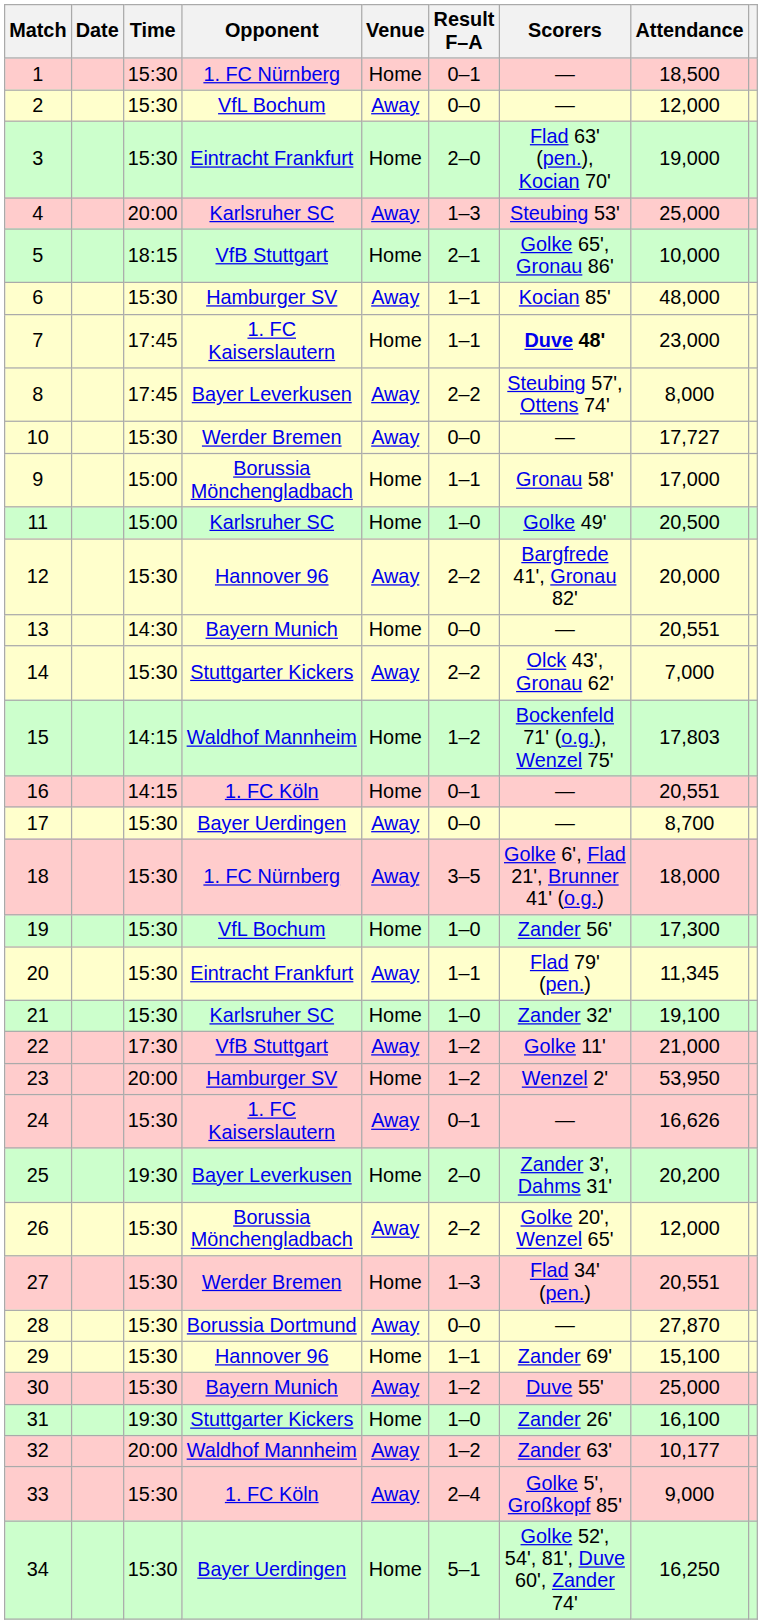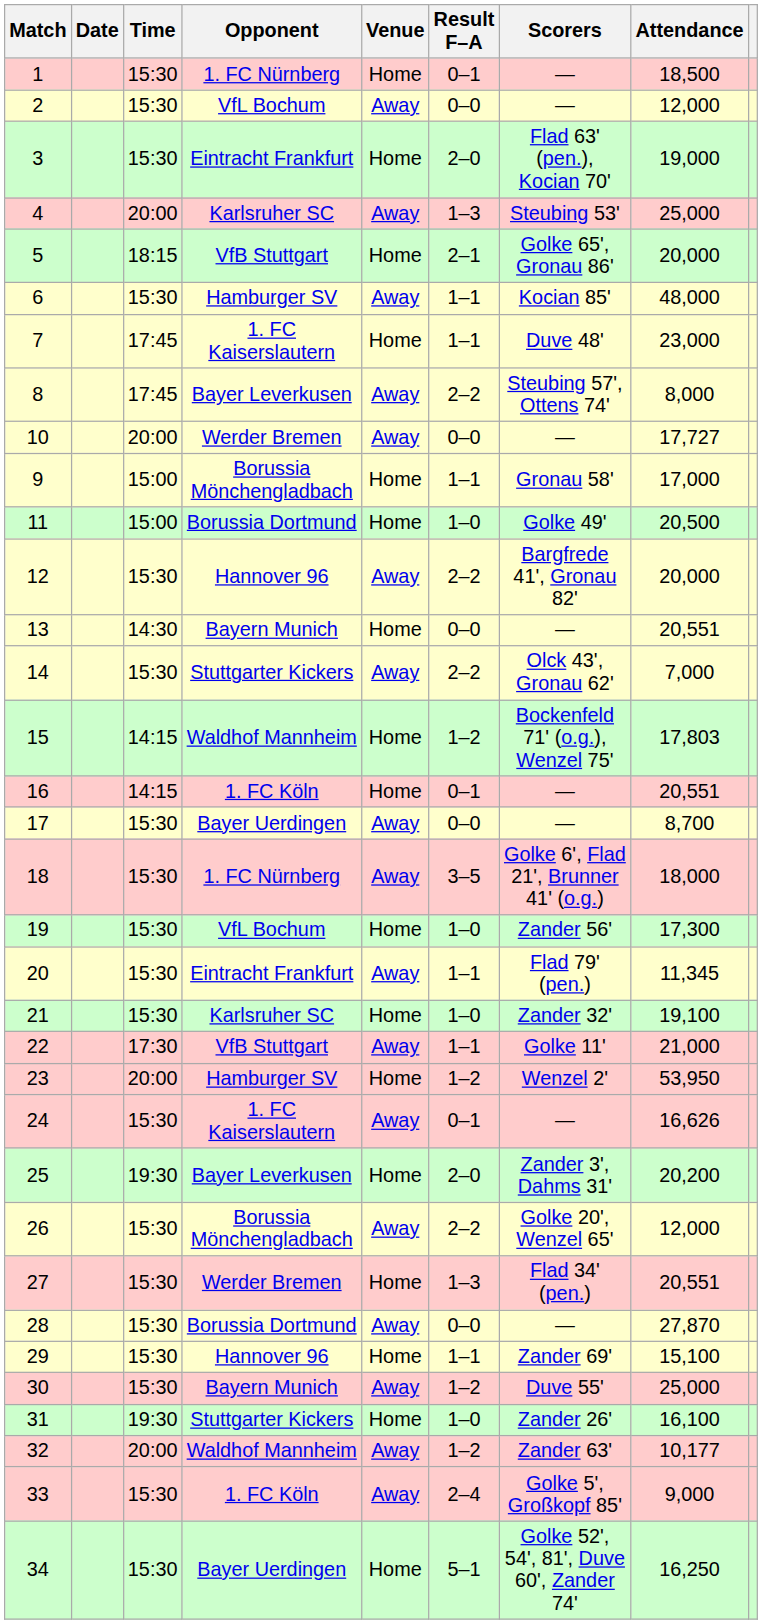5 | Attendance: 10,000 -> 20,000
7 | Scorers: bold -> normal
10 | Time: 15:30 -> 20:00
11 | Opponent: Karlsruher SC -> Borussia Dortmund
22 | Result F–A: 1–2 -> 1–1
